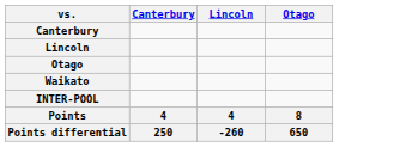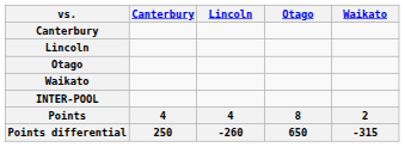+ column: Waikato | 2 | -315
